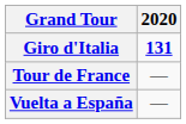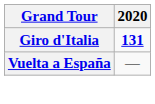- row: Tour de France | —
